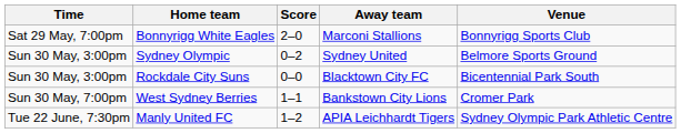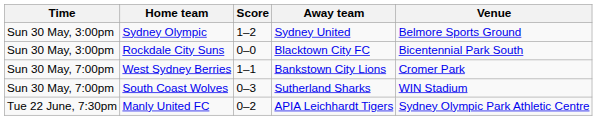- row: Sat 29 May, 7:00pm | Bonnyrigg White Eagles | 2–0 | Marconi Stallions | Bonnyrigg Sports Club
Sydney Olympic | Score: 0–2 -> 1–2
+ row: Sun 30 May, 7:00pm | South Coast Wolves | 0–3 | Sutherland Sharks | WIN Stadium
Manly United FC | Score: 1–2 -> 0–2
